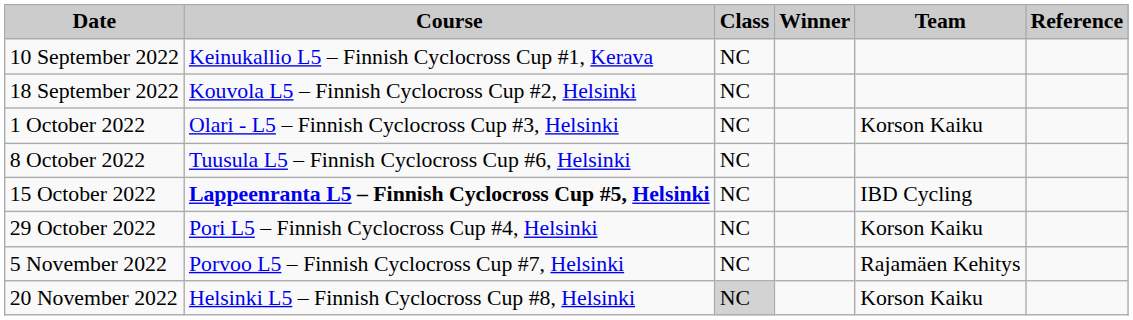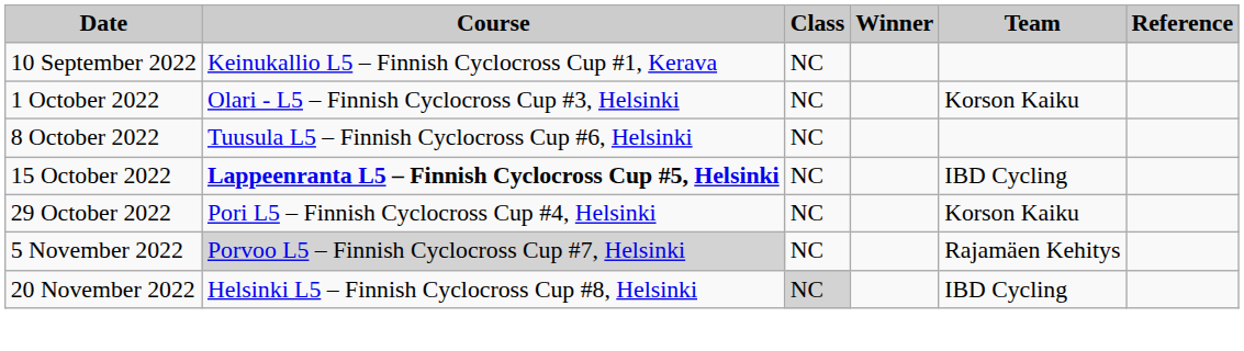- row: 18 September 2022 | Kouvola L5 – Finnish Cyclocross Cup #2, Helsinki | NC
5 November 2022 | Course: no background -> lightgrey background
20 November 2022 | Team: Korson Kaiku -> IBD Cycling
